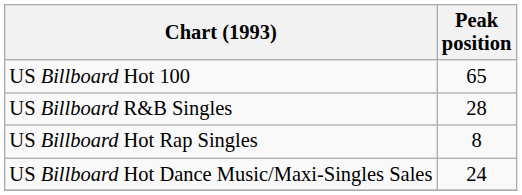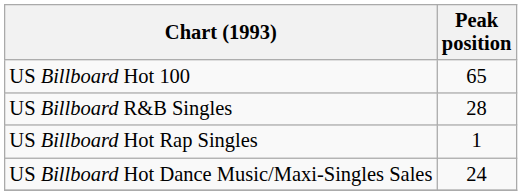US Billboard Hot Rap Singles | Peak position: 8 -> 1
